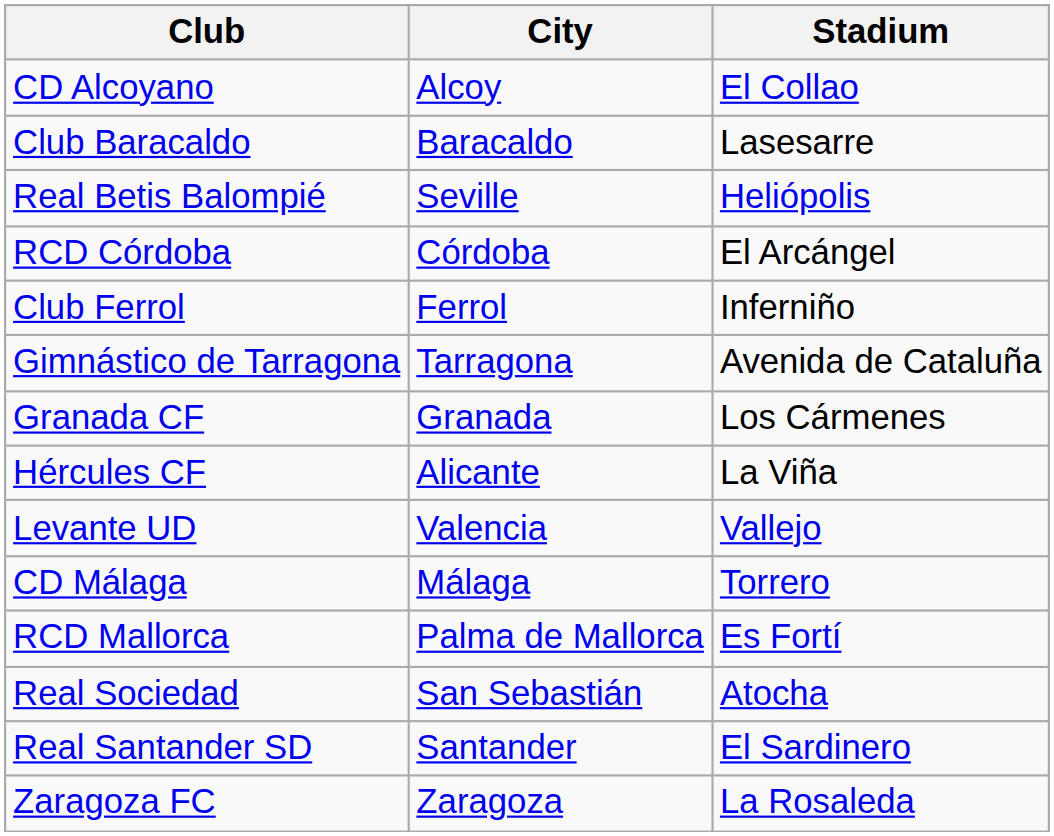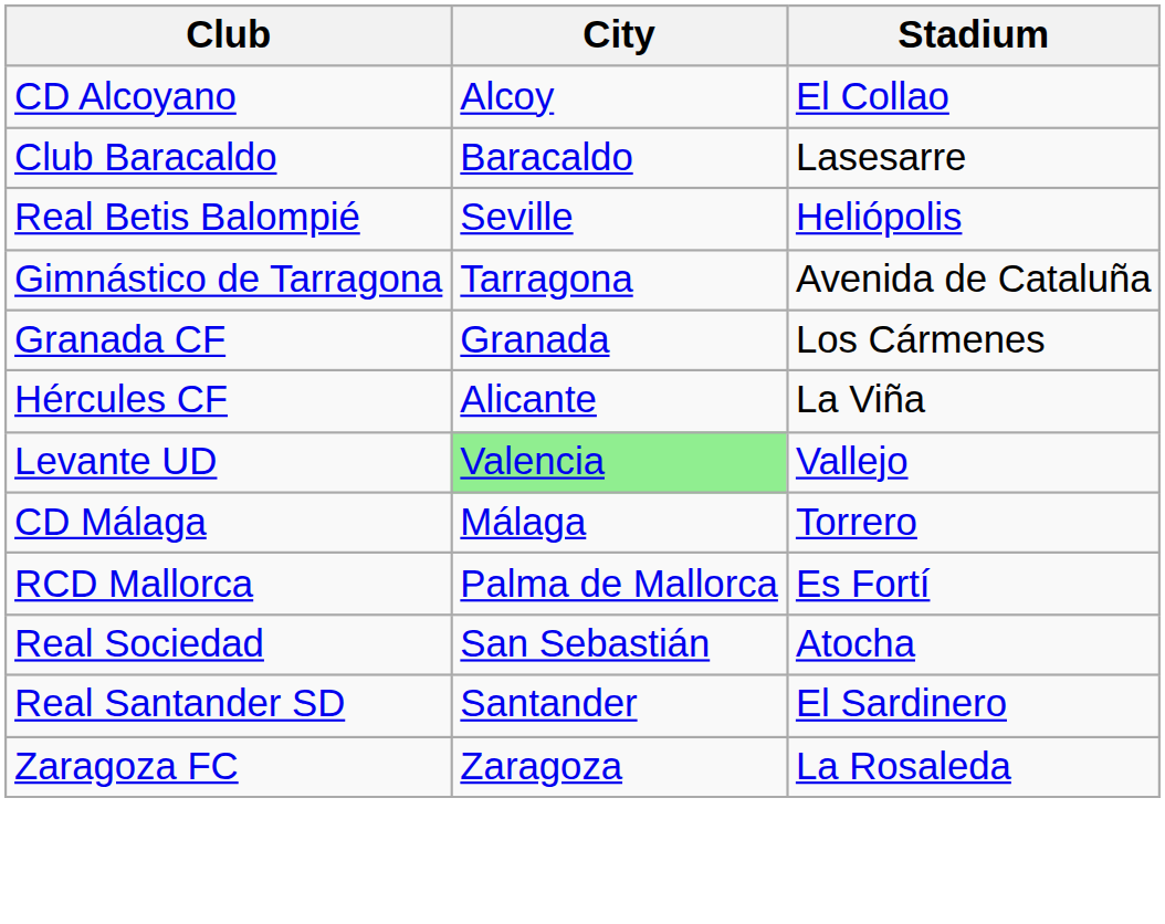- row: RCD Córdoba | Córdoba | El Arcángel
- row: Club Ferrol | Ferrol | Inferniño
Levante UD | City: no background -> lightgreen background
